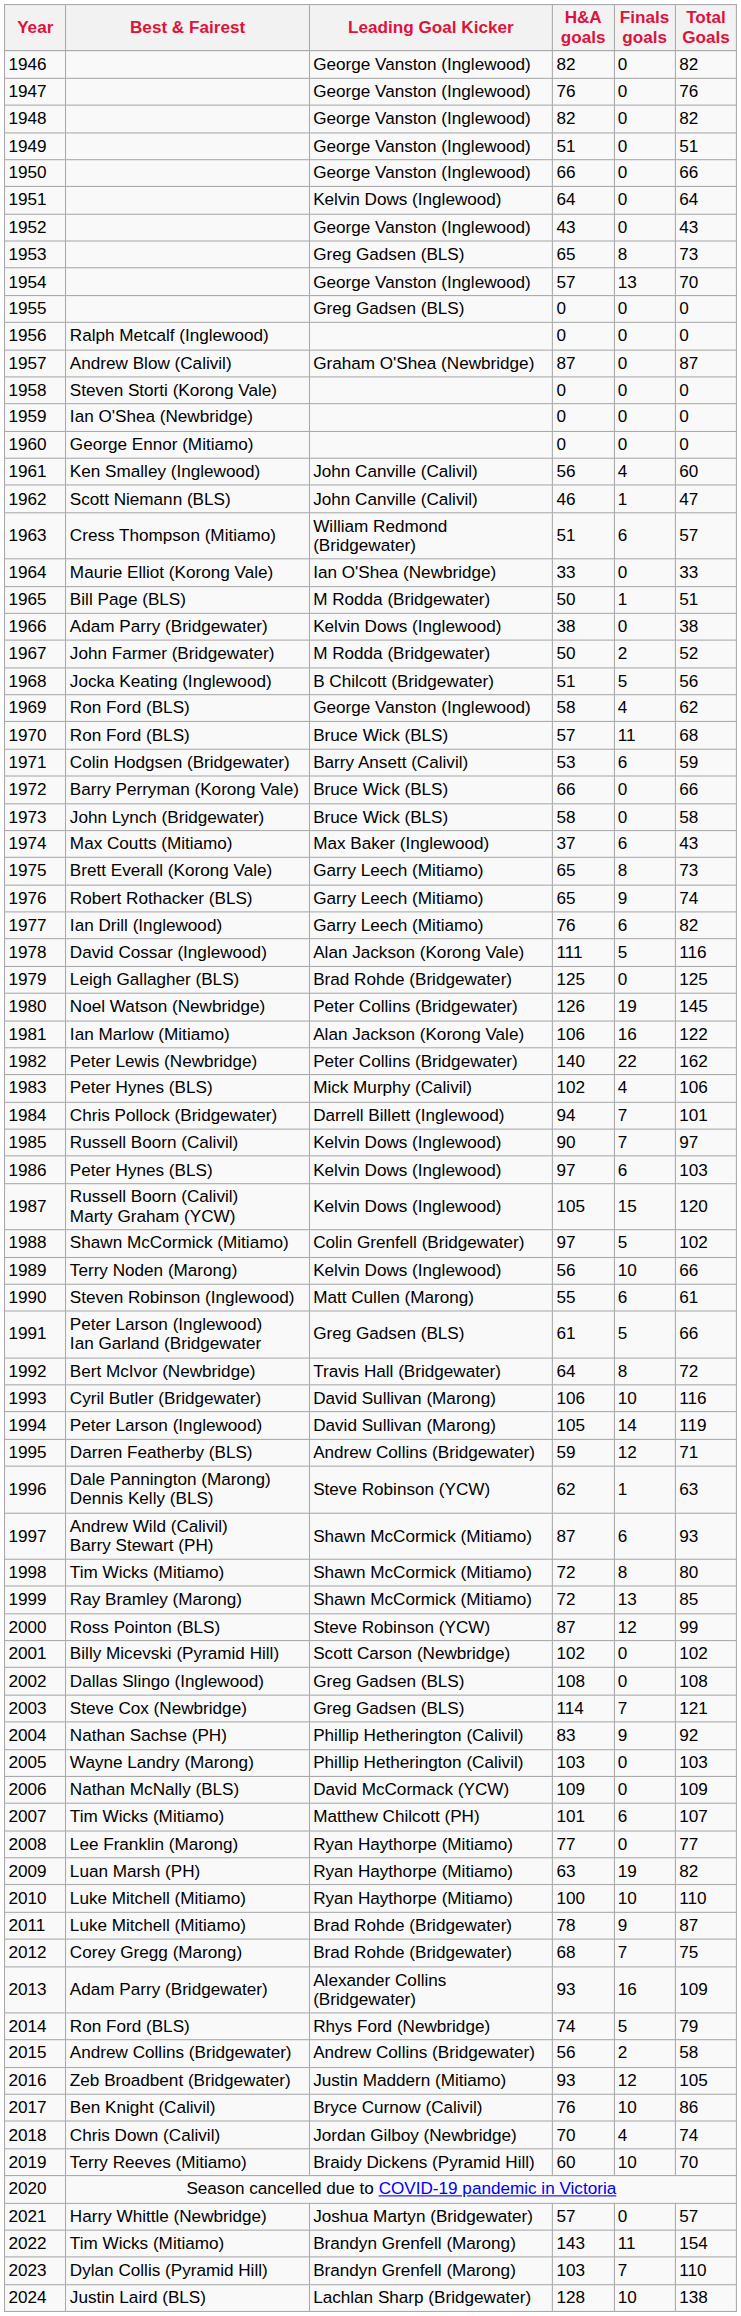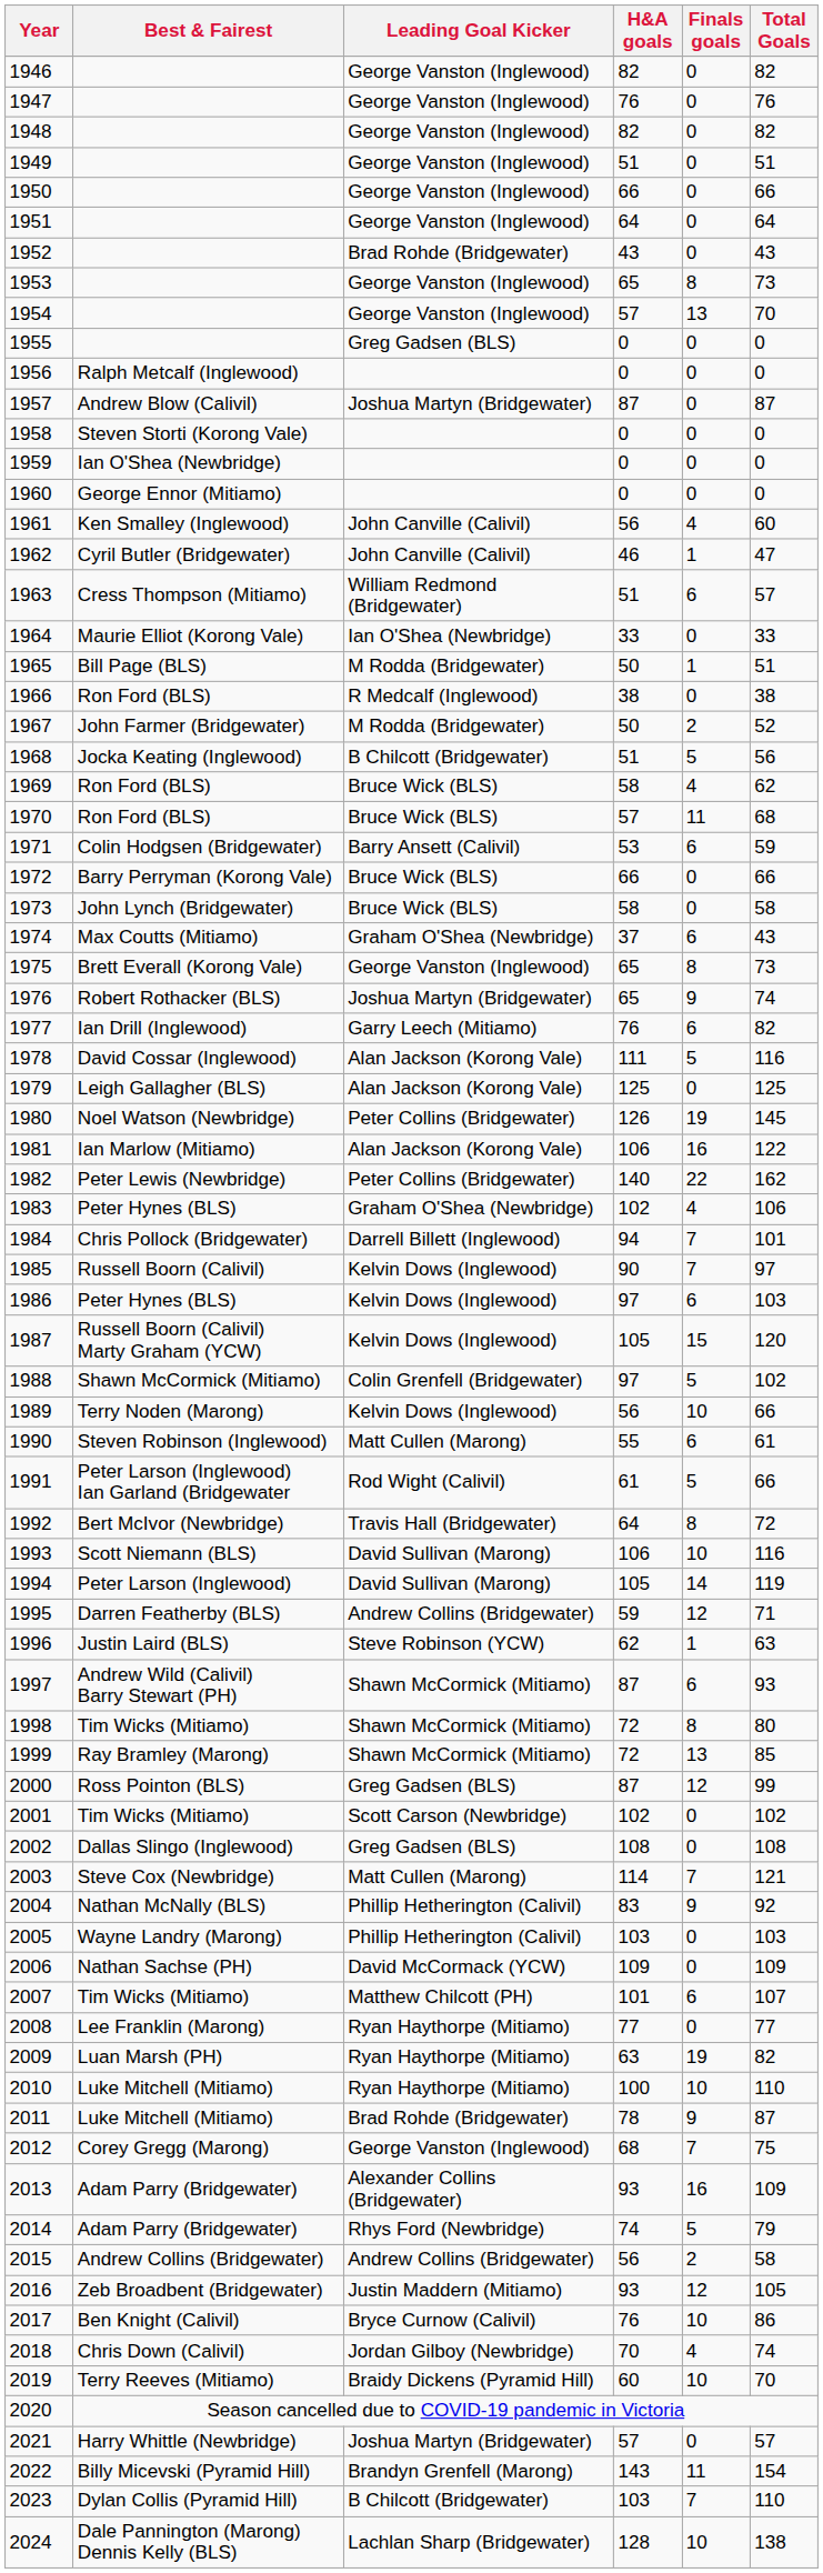1951 | Leading Goal Kicker: Kelvin Dows (Inglewood) -> George Vanston (Inglewood)
1952 | Leading Goal Kicker: George Vanston (Inglewood) -> Brad Rohde (Bridgewater)
1953 | Leading Goal Kicker: Greg Gadsen (BLS) -> George Vanston (Inglewood)
1957 | Leading Goal Kicker: Graham O'Shea (Newbridge) -> Joshua Martyn (Bridgewater)
1962 | Best & Fairest: Scott Niemann (BLS) -> Cyril Butler (Bridgewater)
1966 | Best & Fairest: Adam Parry (Bridgewater) -> Ron Ford (BLS)
1966 | Leading Goal Kicker: Kelvin Dows (Inglewood) -> R Medcalf (Inglewood)
1969 | Leading Goal Kicker: George Vanston (Inglewood) -> Bruce Wick (BLS)
1974 | Leading Goal Kicker: Max Baker (Inglewood) -> Graham O'Shea (Newbridge)
1975 | Leading Goal Kicker: Garry Leech (Mitiamo) -> George Vanston (Inglewood)
1976 | Leading Goal Kicker: Garry Leech (Mitiamo) -> Joshua Martyn (Bridgewater)
1979 | Leading Goal Kicker: Brad Rohde (Bridgewater) -> Alan Jackson (Korong Vale)
1983 | Leading Goal Kicker: Mick Murphy (Calivil) -> Graham O'Shea (Newbridge)
1991 | Leading Goal Kicker: Greg Gadsen (BLS) -> Rod Wight (Calivil)
1993 | Best & Fairest: Cyril Butler (Bridgewater) -> Scott Niemann (BLS)
1996 | Best & Fairest: Dale Pannington (Marong) Dennis Kelly (BLS) -> Justin Laird (BLS)
2000 | Leading Goal Kicker: Steve Robinson (YCW) -> Greg Gadsen (BLS)
2001 | Best & Fairest: Billy Micevski (Pyramid Hill) -> Tim Wicks (Mitiamo)
2003 | Leading Goal Kicker: Greg Gadsen (BLS) -> Matt Cullen (Marong)
2004 | Best & Fairest: Nathan Sachse (PH) -> Nathan McNally (BLS)
2006 | Best & Fairest: Nathan McNally (BLS) -> Nathan Sachse (PH)
2012 | Leading Goal Kicker: Brad Rohde (Bridgewater) -> George Vanston (Inglewood)
2014 | Best & Fairest: Ron Ford (BLS) -> Adam Parry (Bridgewater)
2022 | Best & Fairest: Tim Wicks (Mitiamo) -> Billy Micevski (Pyramid Hill)
2023 | Leading Goal Kicker: Brandyn Grenfell (Marong) -> B Chilcott (Bridgewater)
2024 | Best & Fairest: Justin Laird (BLS) -> Dale Pannington (Marong) Dennis Kelly (BLS)
